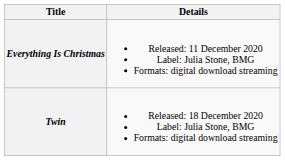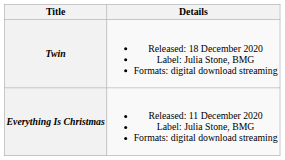rows swapped: Everything Is Christmas <-> Twin
